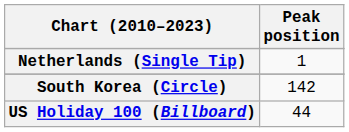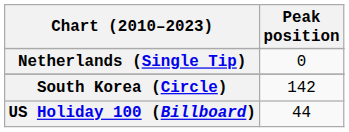Netherlands (Single Tip) | Peak position: 1 -> 0
